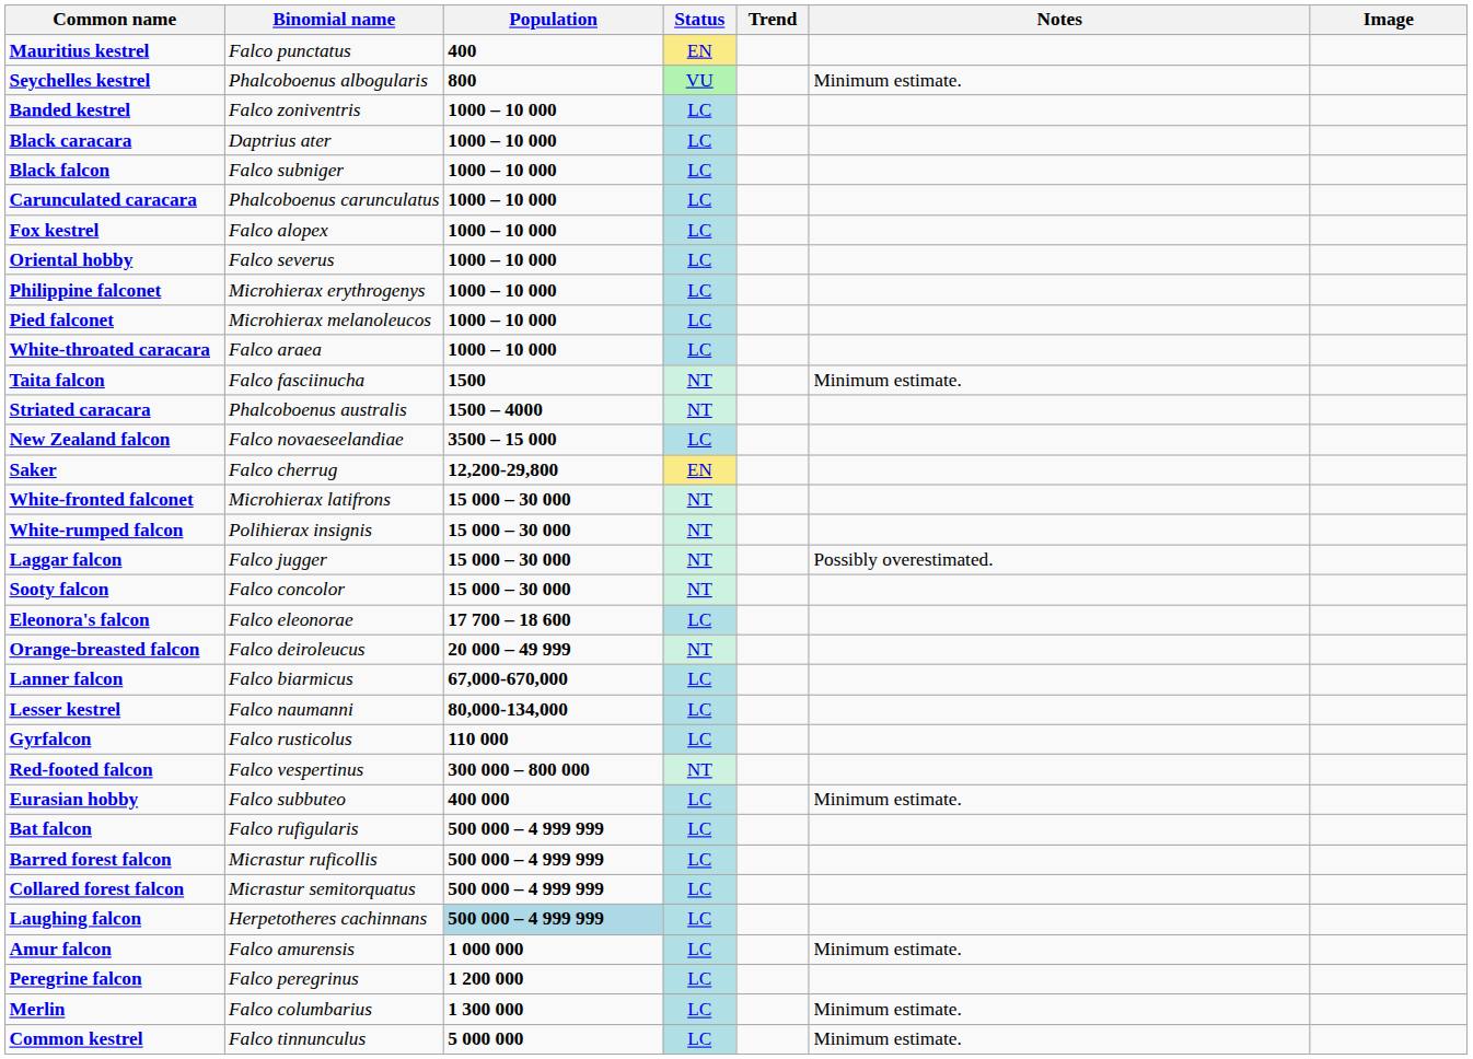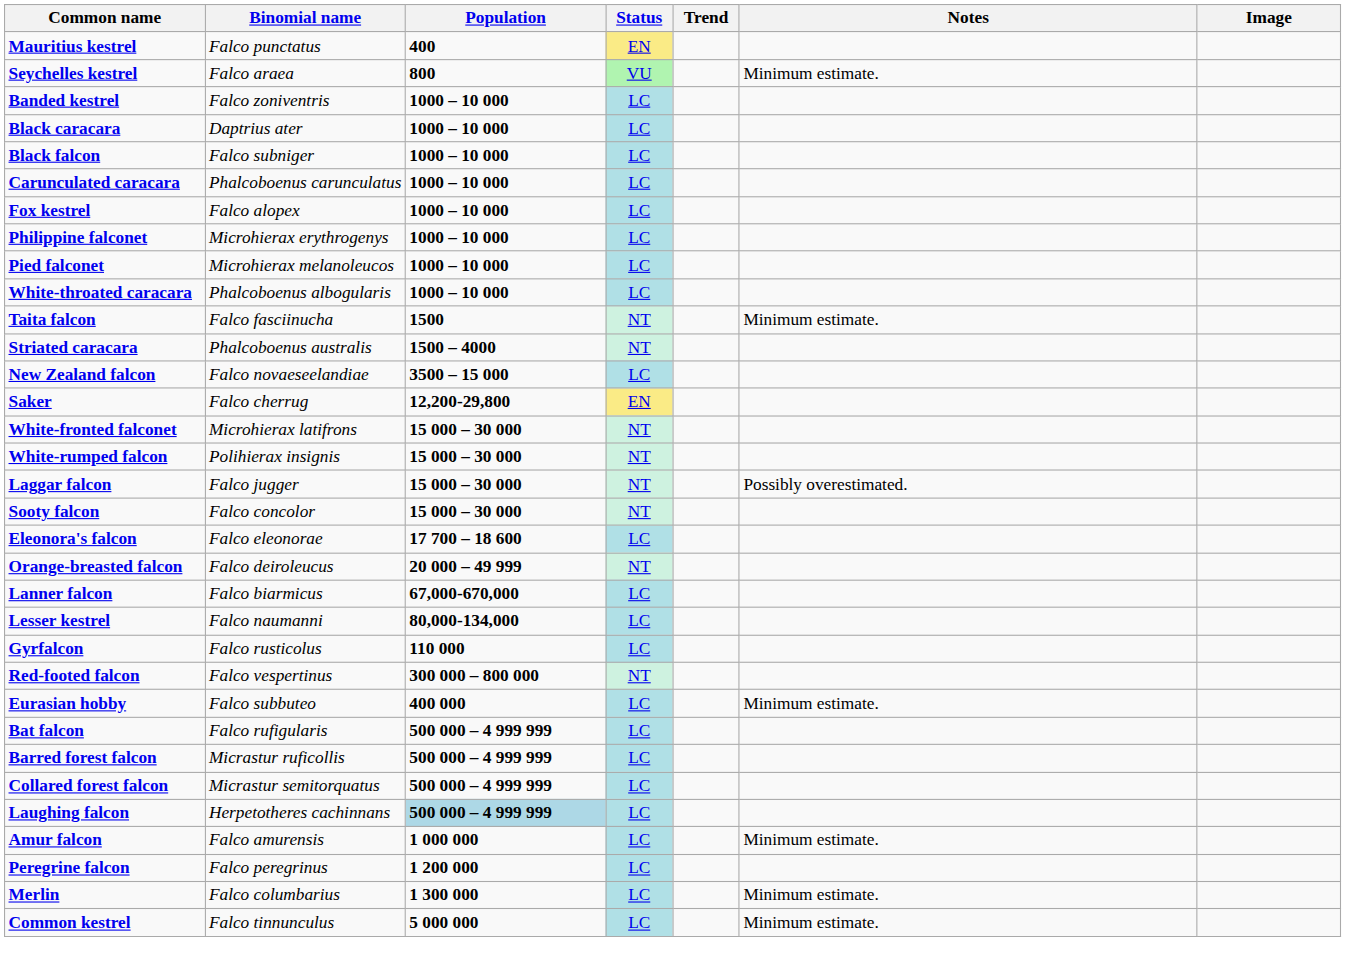Seychelles kestrel | Binomial name: Phalcoboenus albogularis -> Falco araea
- row: Oriental hobby | Falco severus | 1000 – 10 000 | LC
White-throated caracara | Binomial name: Falco araea -> Phalcoboenus albogularis
